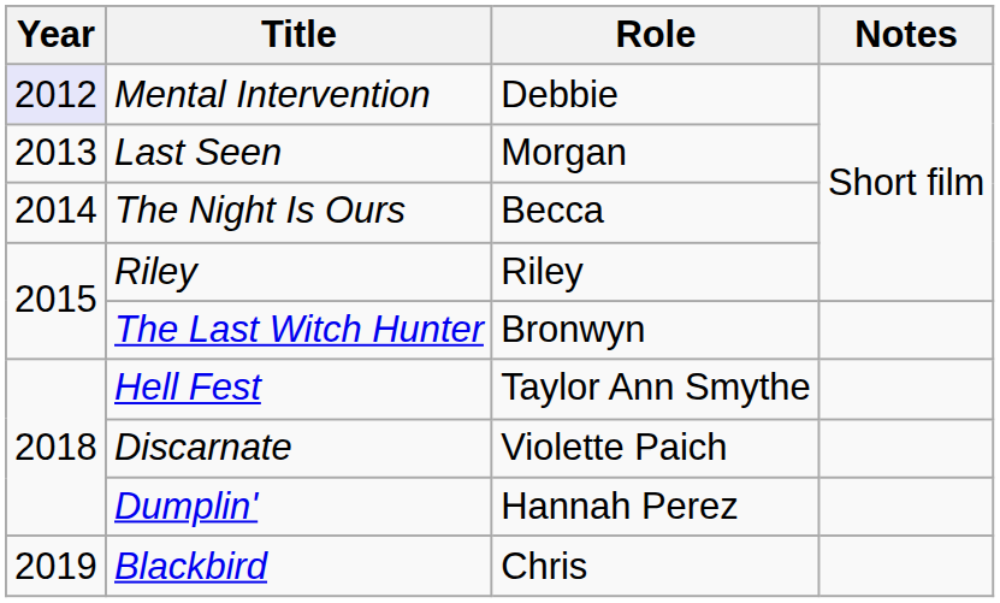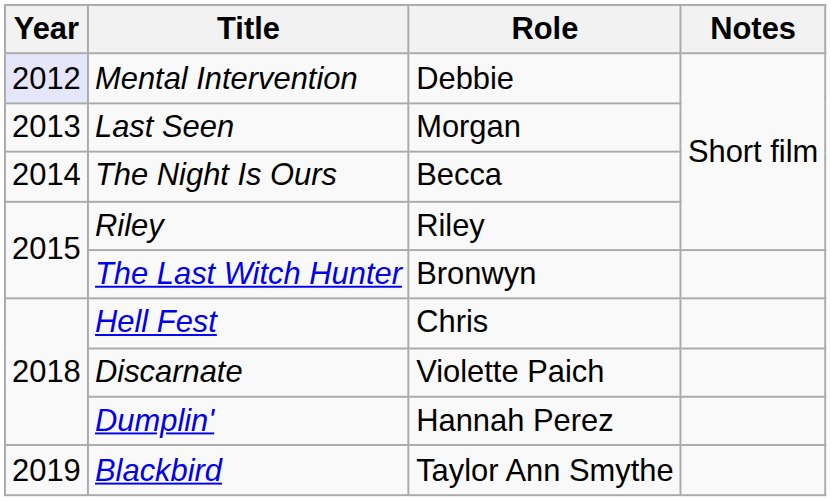Hell Fest | Role: Taylor Ann Smythe -> Chris
Blackbird | Role: Chris -> Taylor Ann Smythe
